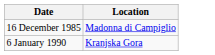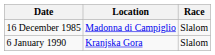+ column: Race | Slalom | Slalom
